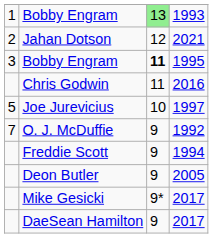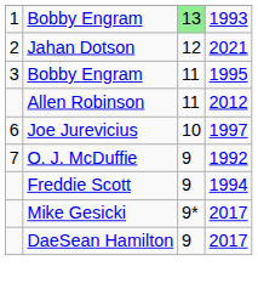Bobby Engram / 1995 | column 3: bold -> normal
+ row: Allen Robinson | 11 | 2012
- row: Chris Godwin | 11 | 2016
Joe Jurevicius | column 1: 5 -> 6
- row: Deon Butler | 9 | 2005
